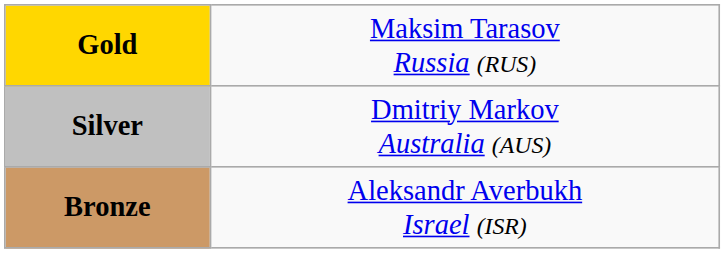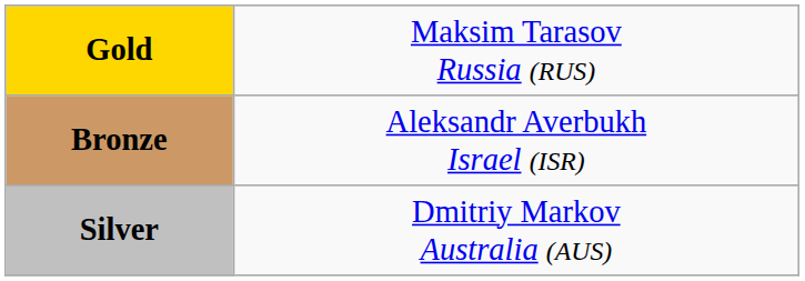rows swapped: Silver <-> Bronze
